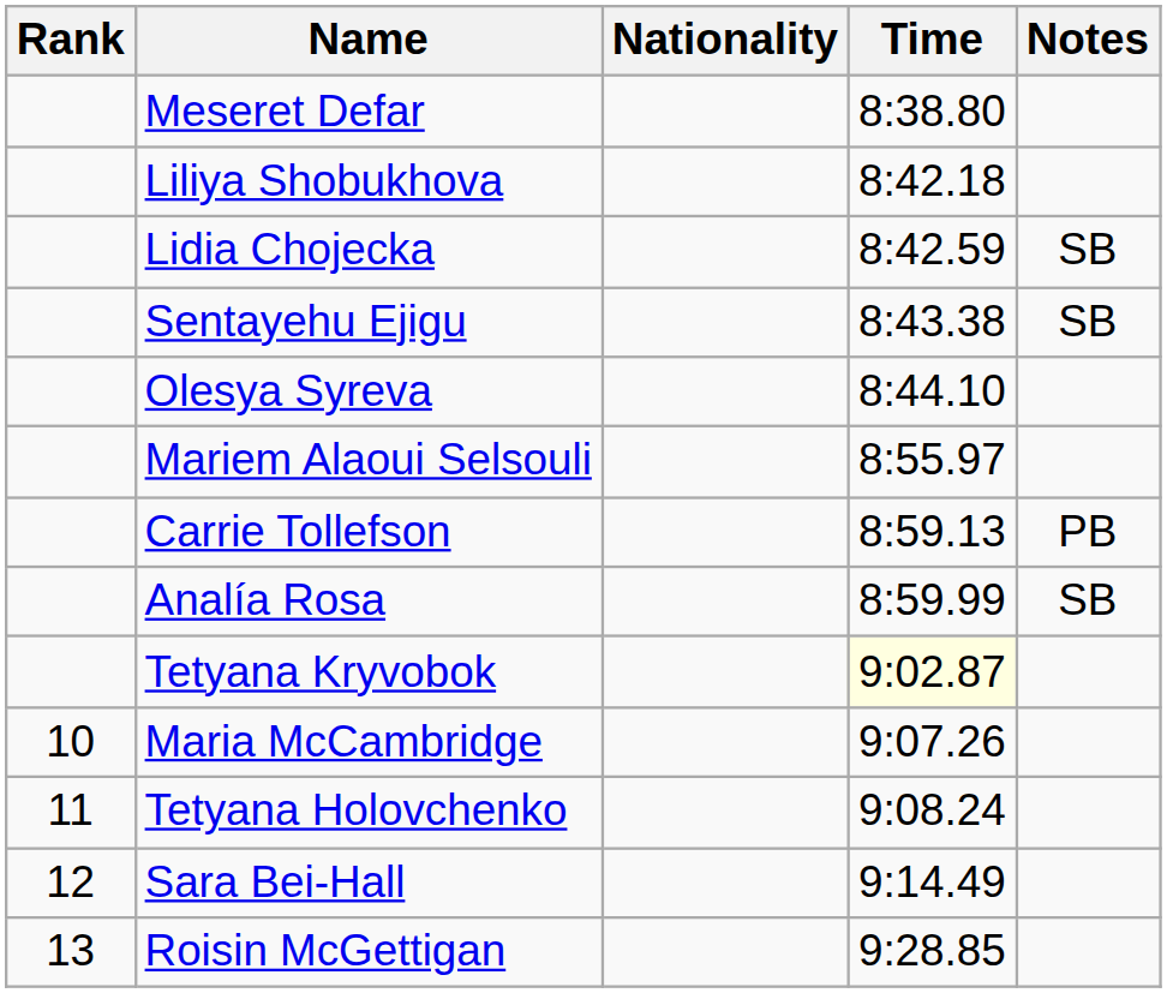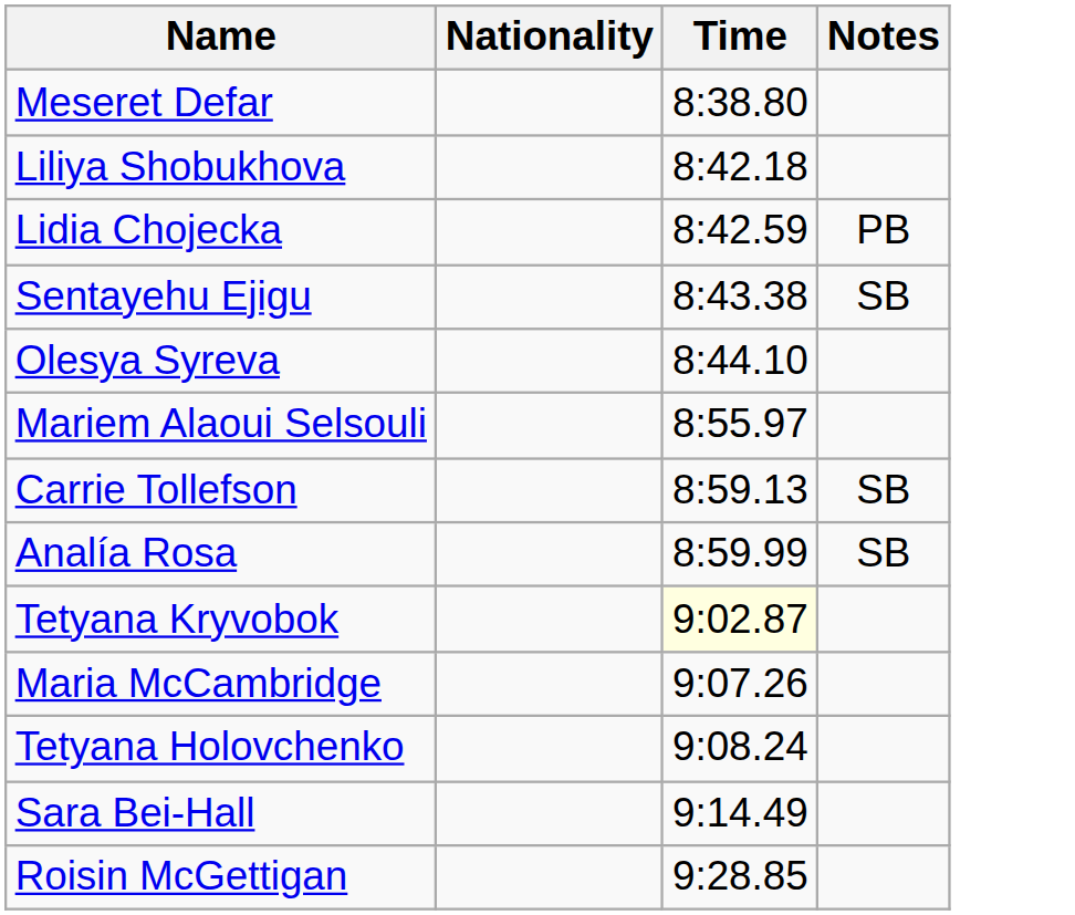- column: Rank | 10 | 11 | 12 | 13
Lidia Chojecka | Notes: SB -> PB
Carrie Tollefson | Notes: PB -> SB
